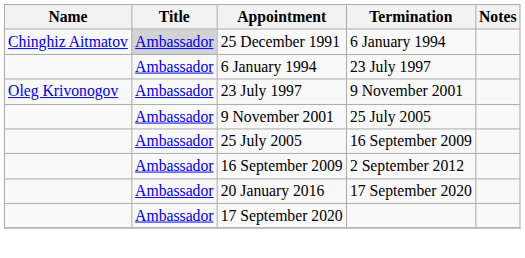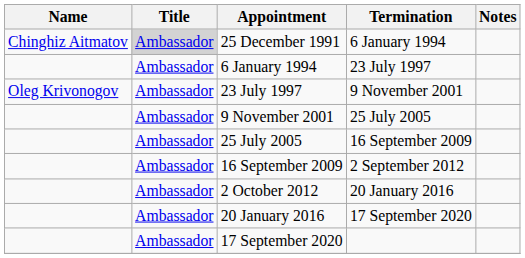+ row: Ambassador | 2 October 2012 | 20 January 2016
